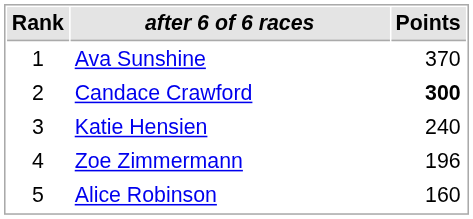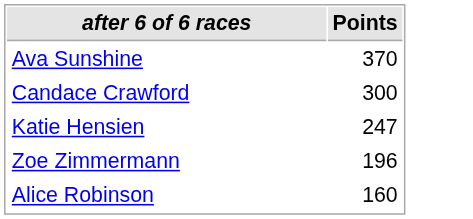- column: Rank | 1 | 2 | 3 | 4 | 5
Candace Crawford | Points: bold -> normal
Katie Hensien | Points: 240 -> 247
